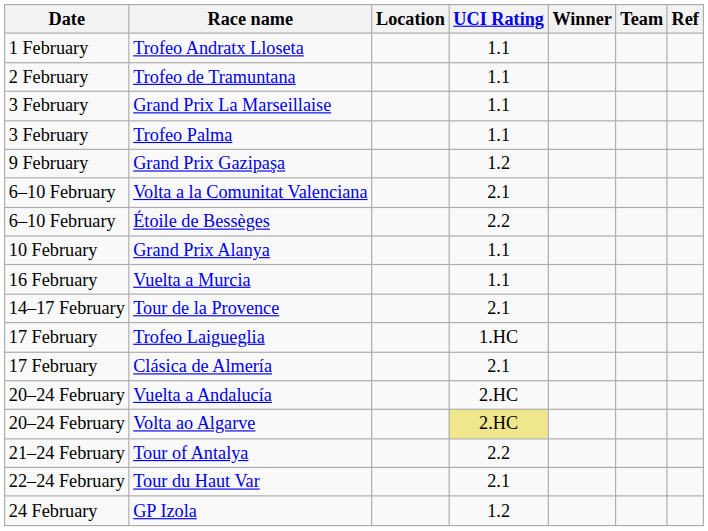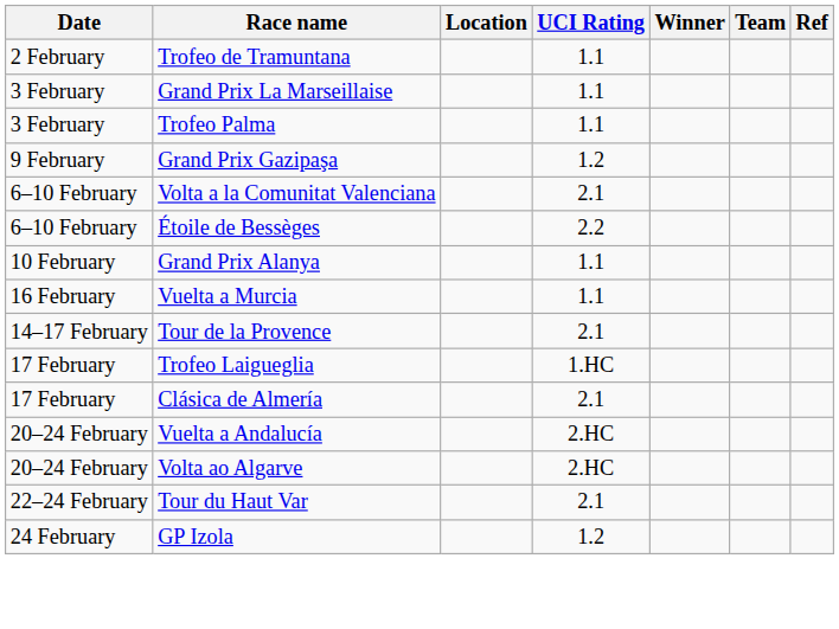- row: 1 February | Trofeo Andratx Lloseta | 1.1
Volta ao Algarve | UCI Rating: khaki background -> no background
- row: 21–24 February | Tour of Antalya | 2.2
